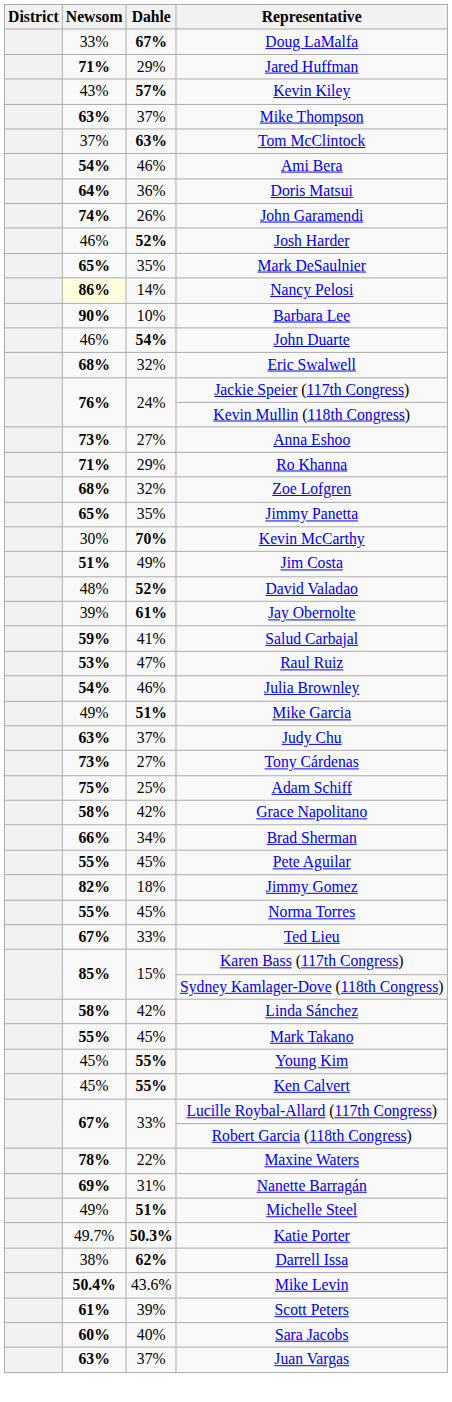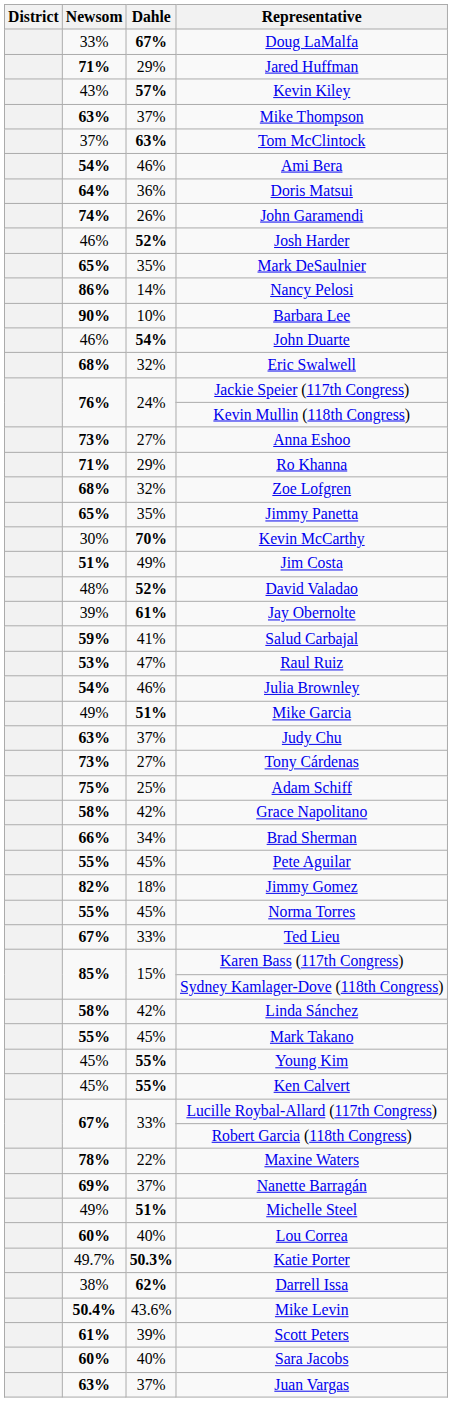Nancy Pelosi | Newsom: lightyellow background -> no background
Nanette Barragán | Dahle: 31% -> 37%
+ row: 60% | 40% | Lou Correa
